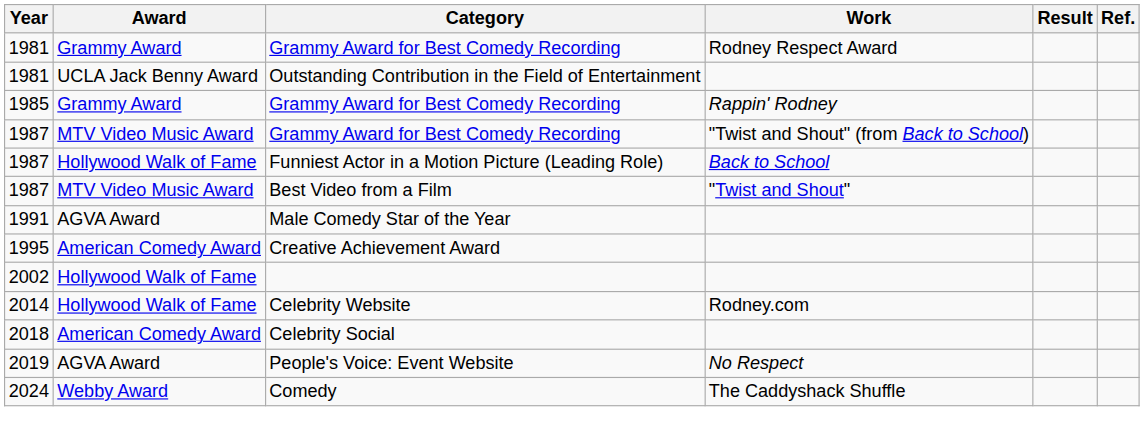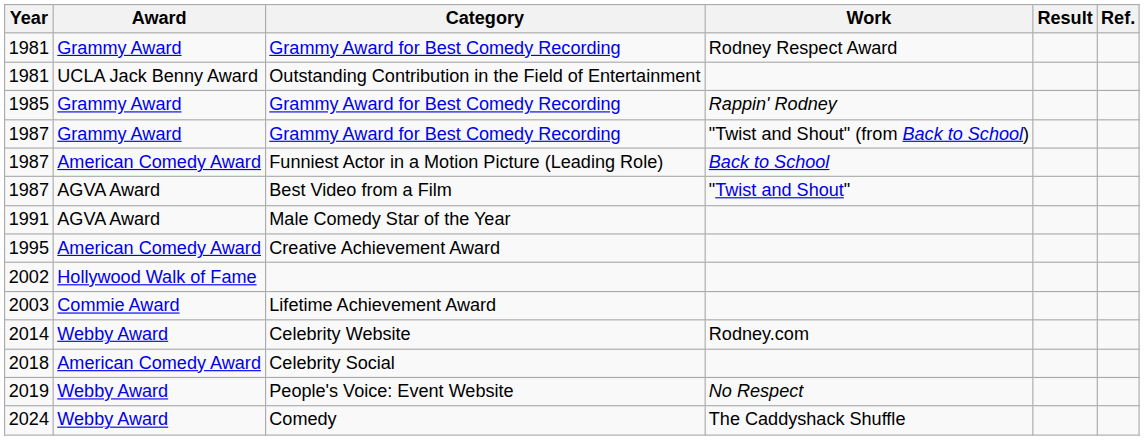1987 / Grammy Award for Best Comedy Recording | Award: MTV Video Music Award -> Grammy Award
Funniest Actor in a Motion Picture (Leading Role) | Award: Hollywood Walk of Fame -> American Comedy Award
Best Video from a Film | Award: MTV Video Music Award -> AGVA Award
+ row: 2003 | Commie Award | Lifetime Achievement Award
Celebrity Website | Award: Hollywood Walk of Fame -> Webby Award
People's Voice: Event Website | Award: AGVA Award -> Webby Award
